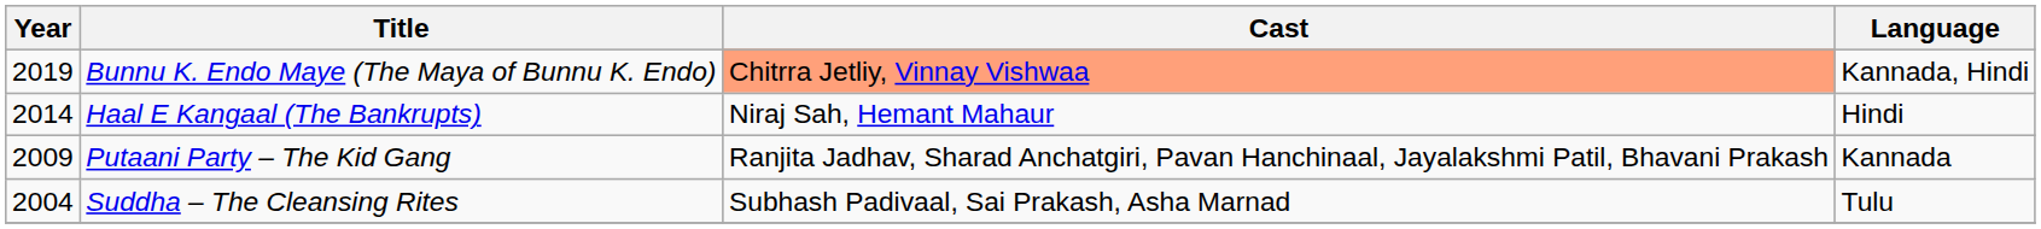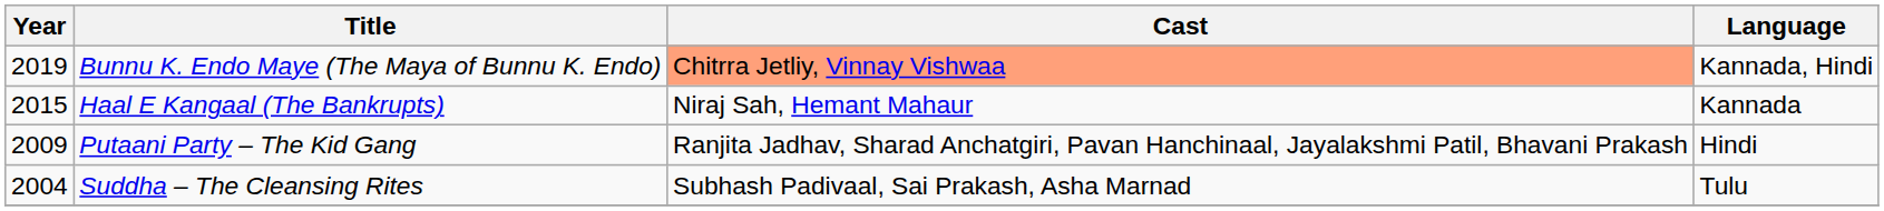Haal E Kangaal (The Bankrupts) | Year: 2014 -> 2015
Haal E Kangaal (The Bankrupts) | Language: Hindi -> Kannada
Putaani Party – The Kid Gang | Language: Kannada -> Hindi
